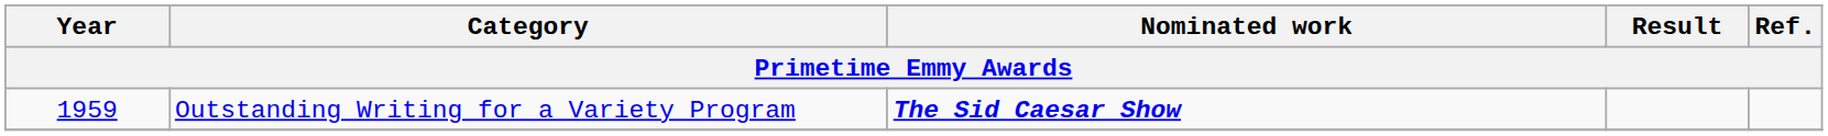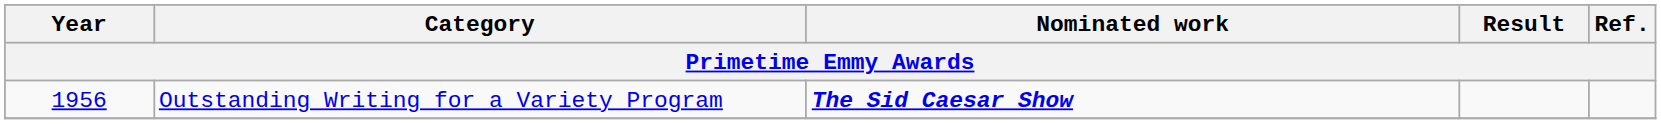Outstanding Writing for a Variety Program | Year: 1959 -> 1956
